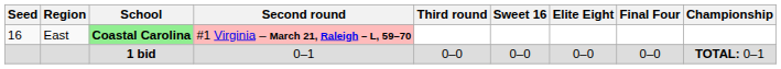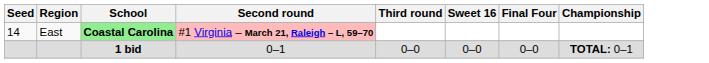- column: Elite Eight | 0–0
East | Seed: 16 -> 14
